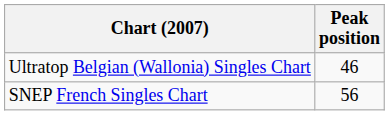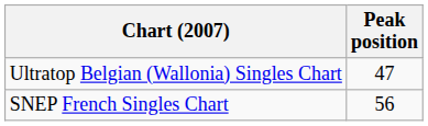Ultratop Belgian (Wallonia) Singles Chart | Peak position: 46 -> 47
